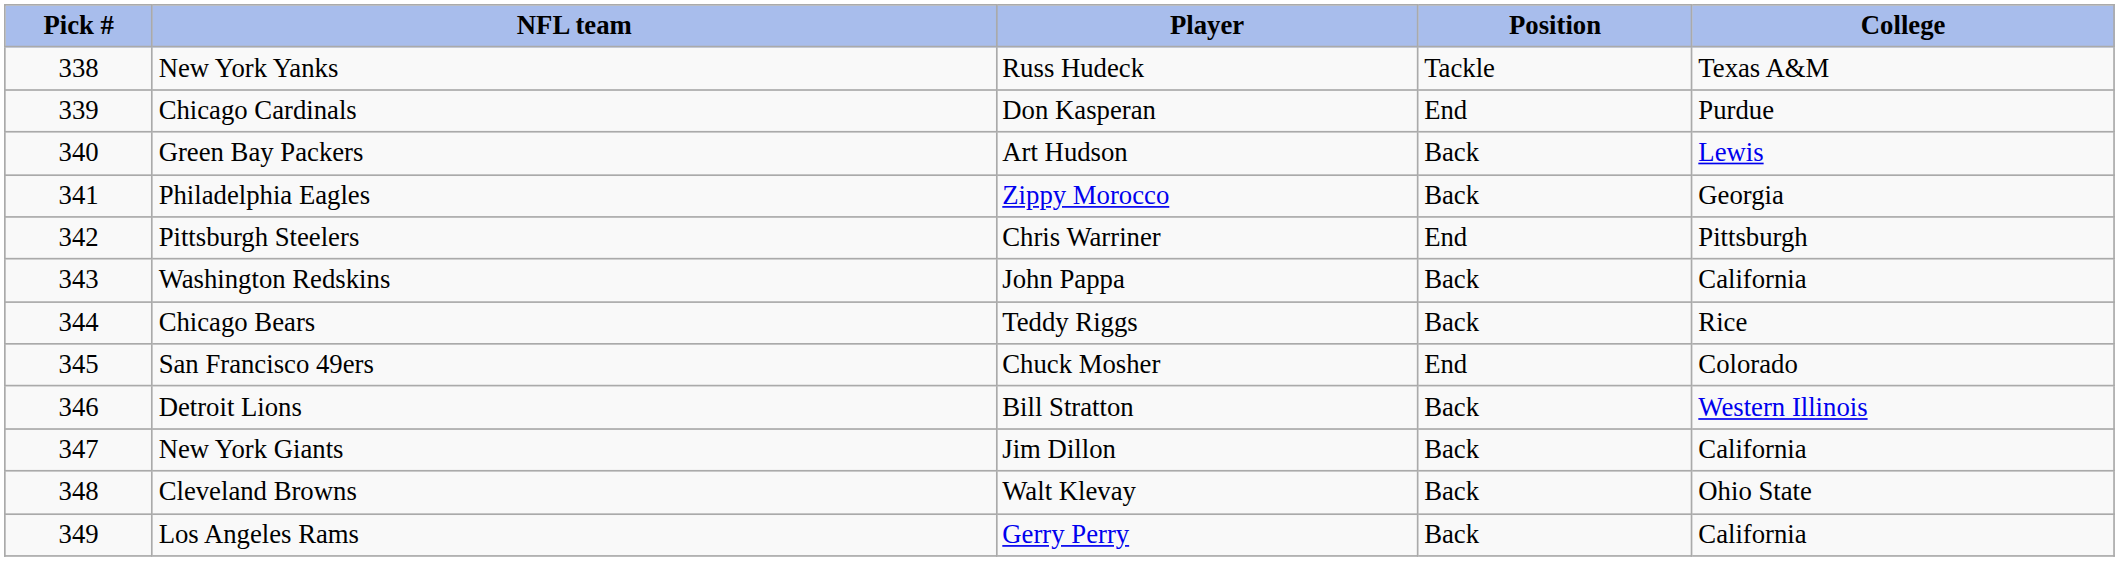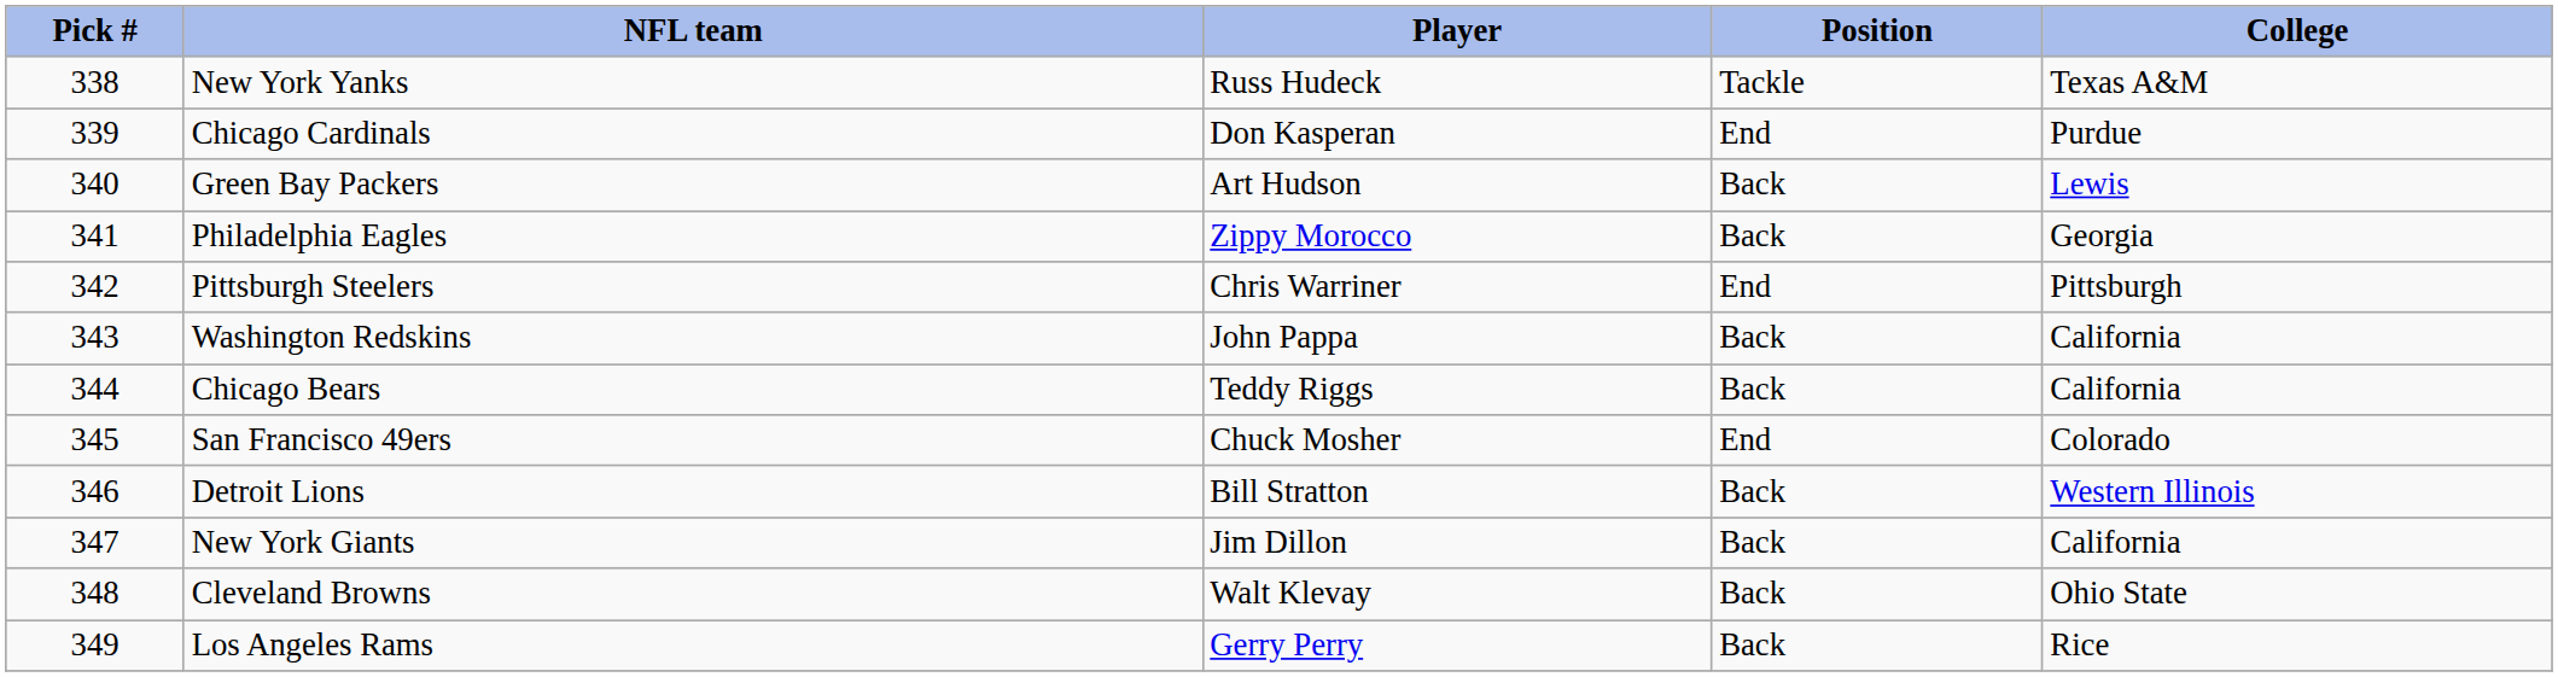Chicago Bears | College: Rice -> California
Los Angeles Rams | College: California -> Rice
